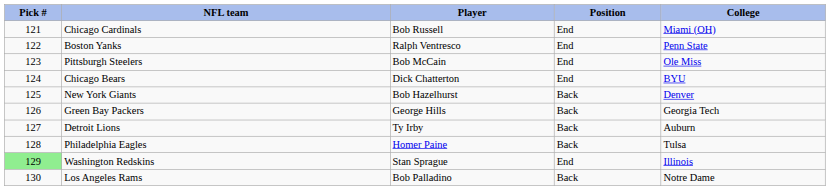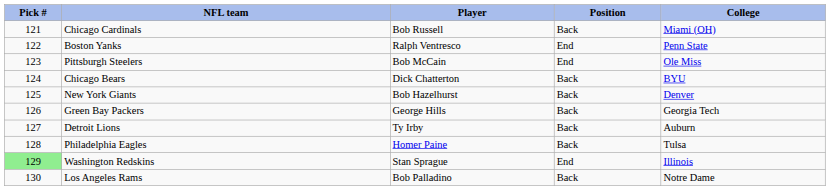Chicago Cardinals | Position: End -> Back
Chicago Bears | Position: End -> Back
